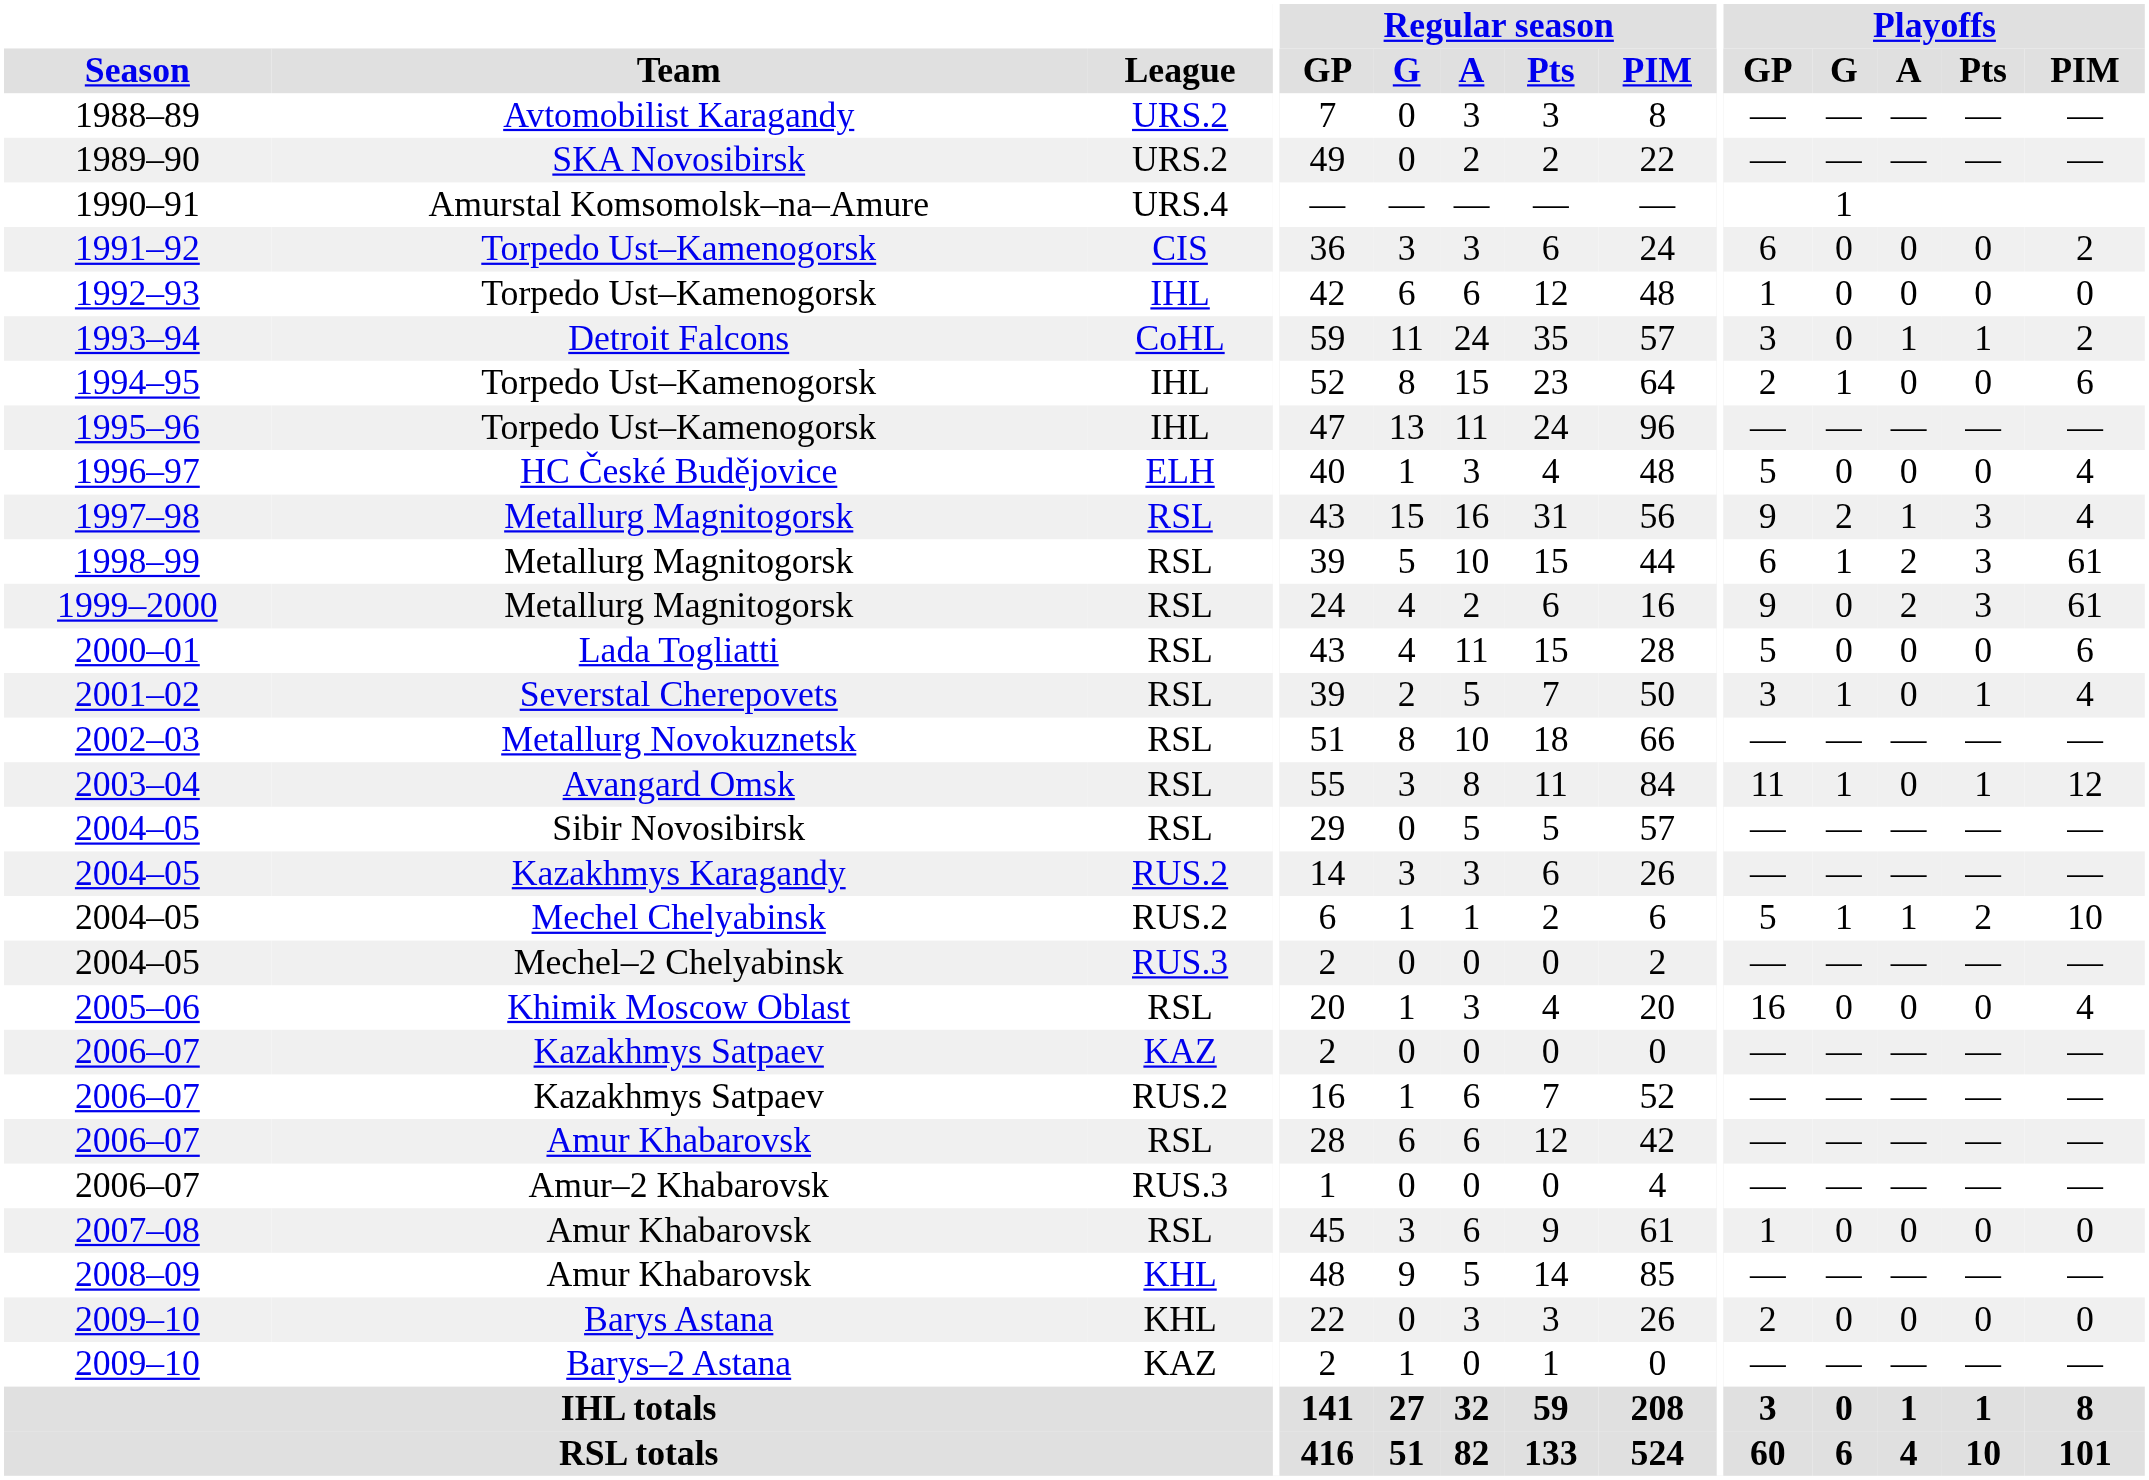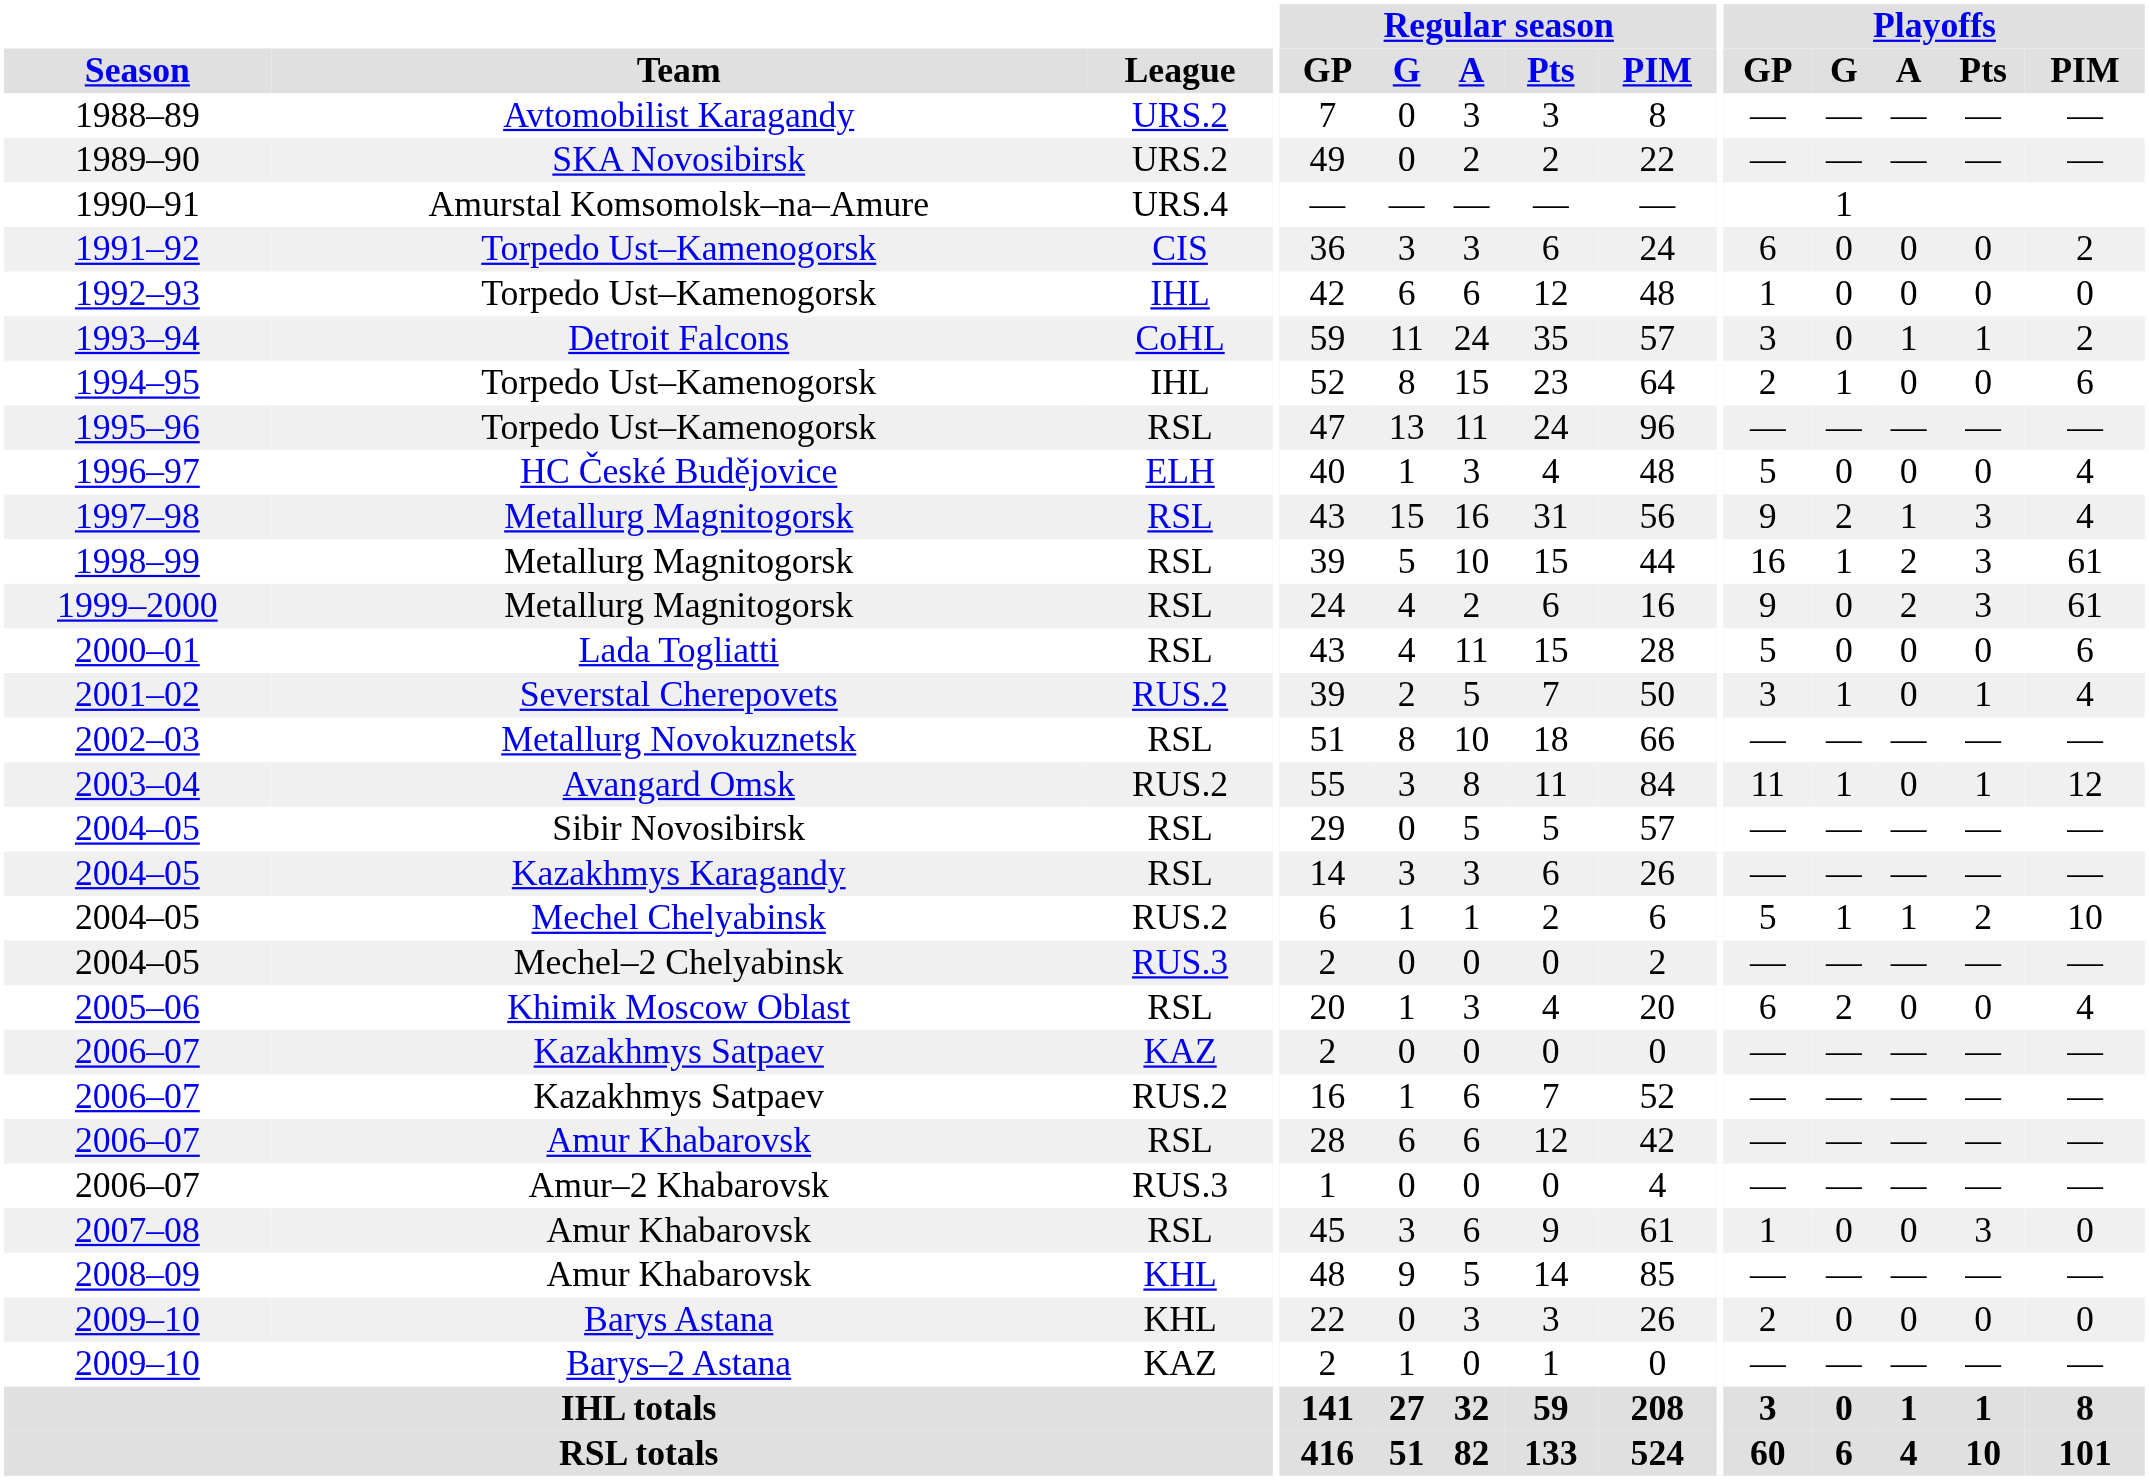1995–96 | League: IHL -> RSL
1998–99 | Playoffs / GP: 6 -> 16
2001–02 | League: RSL -> RUS.2
2003–04 | League: RSL -> RUS.2
2004–05 / Kazakhmys Karagandy | League: RUS.2 -> RSL
2005–06 | Playoffs / GP: 16 -> 6
2005–06 | Playoffs / G: 0 -> 2
2007–08 | Playoffs / Pts: 0 -> 3
